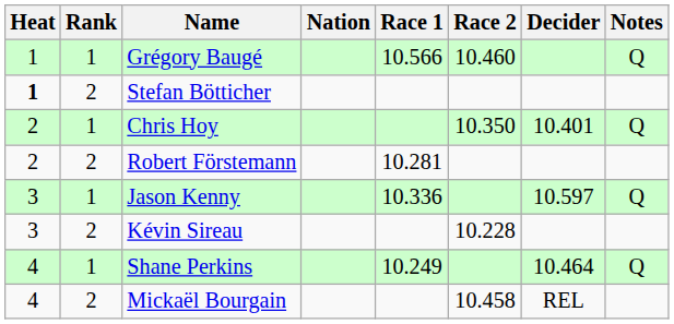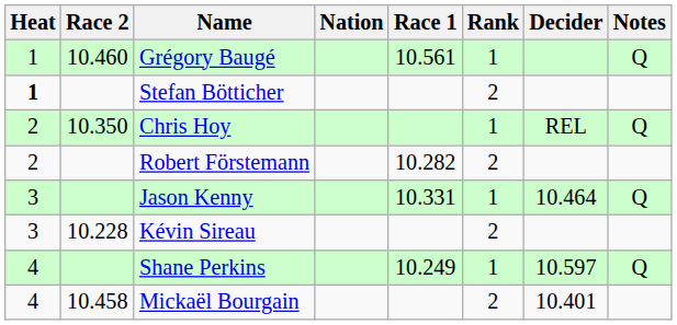columns swapped: Rank <-> Race 2
Grégory Baugé | Race 1: 10.566 -> 10.561
Chris Hoy | Decider: 10.401 -> REL
Robert Förstemann | Race 1: 10.281 -> 10.282
Jason Kenny | Race 1: 10.336 -> 10.331
Jason Kenny | Decider: 10.597 -> 10.464
Shane Perkins | Decider: 10.464 -> 10.597
Mickaël Bourgain | Decider: REL -> 10.401
